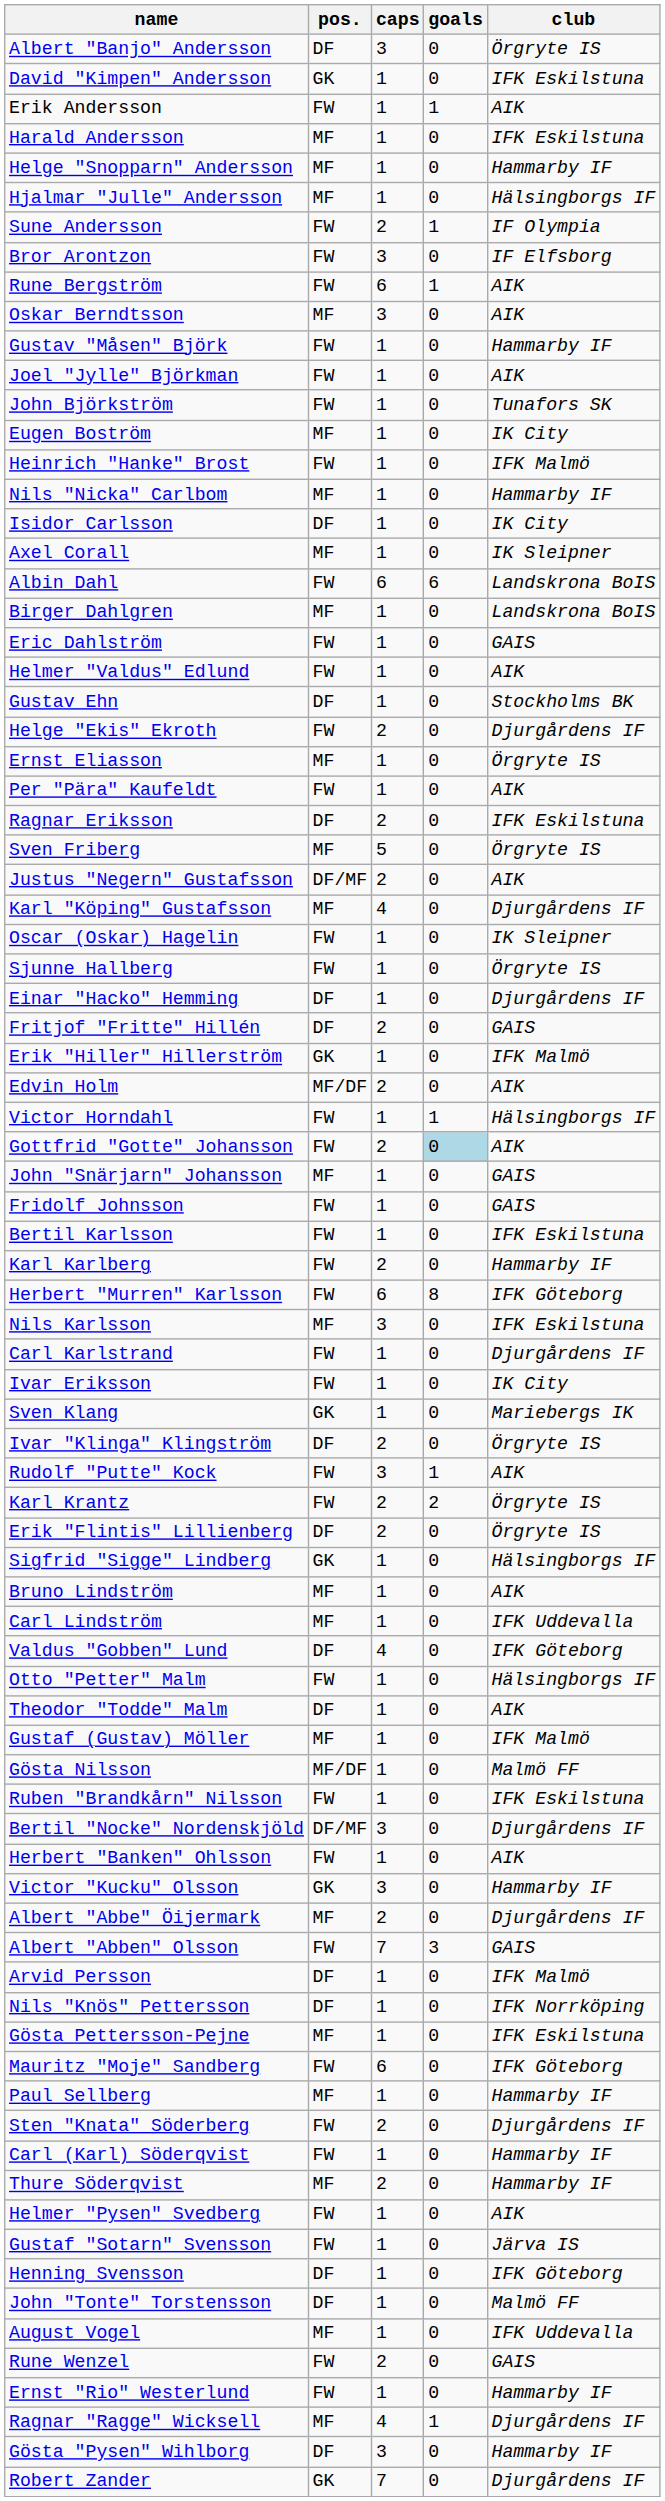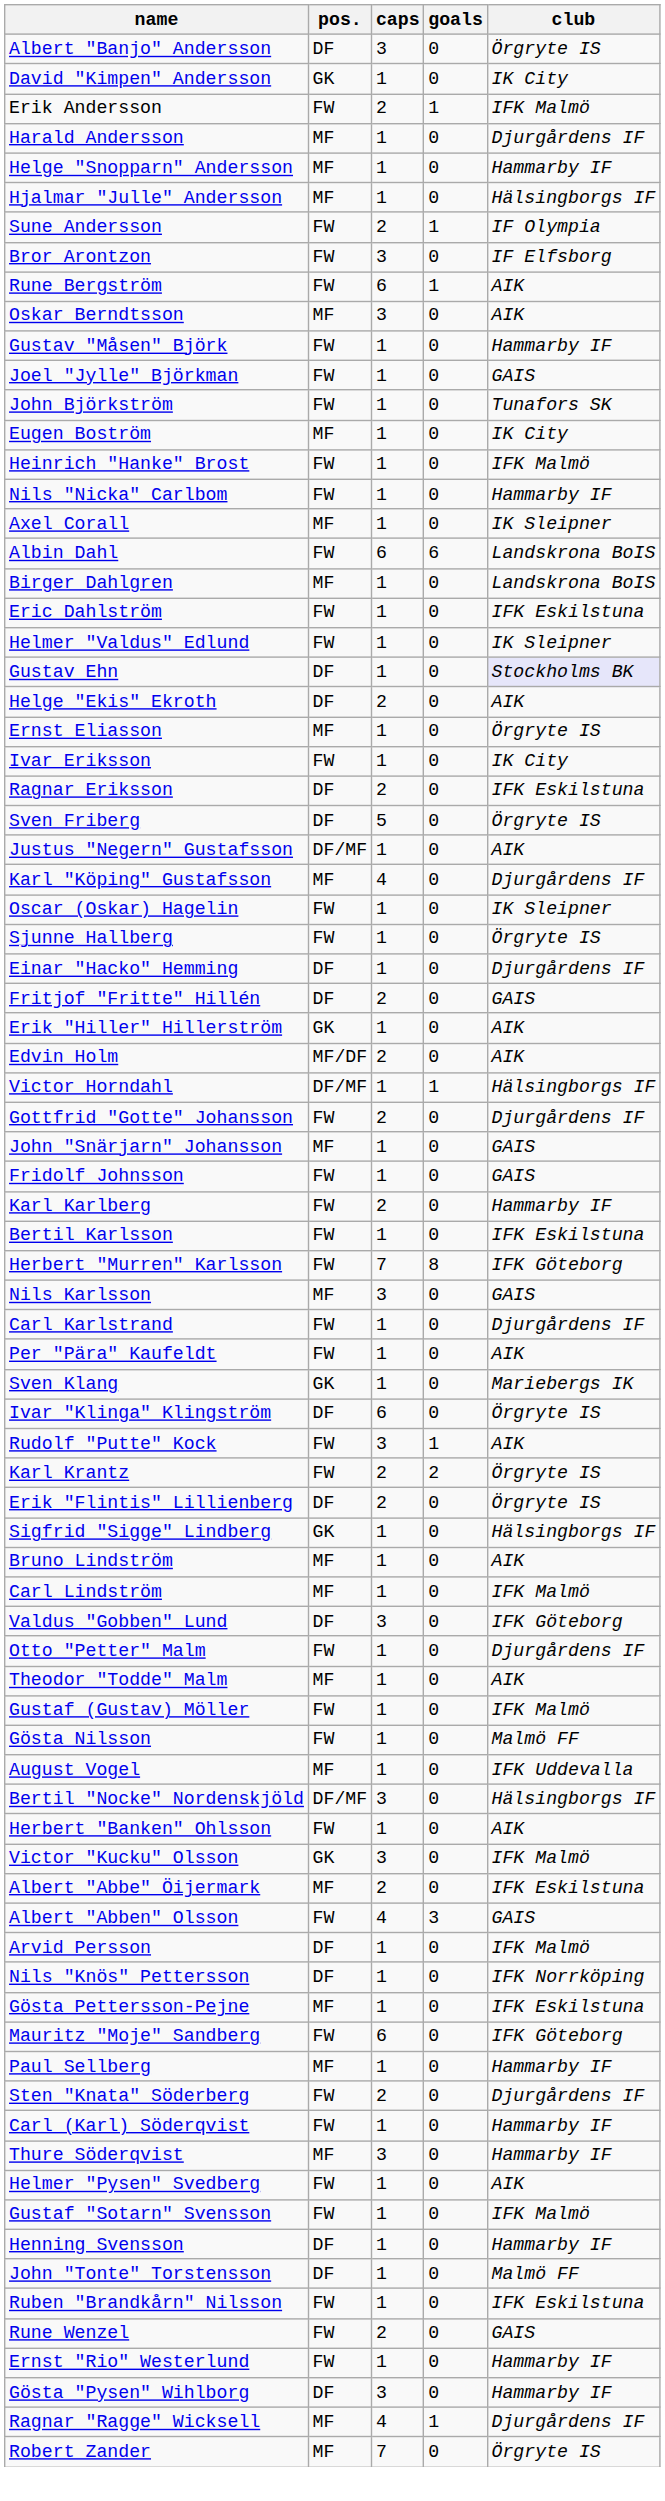David "Kimpen" Andersson | club: IFK Eskilstuna -> IK City
Erik Andersson | caps: 1 -> 2
Erik Andersson | club: AIK -> IFK Malmö
Harald Andersson | club: IFK Eskilstuna -> Djurgårdens IF
Joel "Jylle" Björkman | club: AIK -> GAIS
Nils "Nicka" Carlbom | pos.: MF -> FW
- row: Isidor Carlsson | DF | 1 | 0 | IK City
Eric Dahlström | club: GAIS -> IFK Eskilstuna
Helmer "Valdus" Edlund | club: AIK -> IK Sleipner
Gustav Ehn | club: no background -> lavender background
Helge "Ekis" Ekroth | pos.: FW -> DF
Helge "Ekis" Ekroth | club: Djurgårdens IF -> AIK
rows swapped: Ivar Eriksson <-> Per "Pära" Kaufeldt
Sven Friberg | pos.: MF -> DF
Justus "Negern" Gustafsson | caps: 2 -> 1
Erik "Hiller" Hillerström | club: IFK Malmö -> AIK
Victor Horndahl | pos.: FW -> DF/MF
Gottfrid "Gotte" Johansson | goals: lightblue background -> no background
Gottfrid "Gotte" Johansson | club: AIK -> Djurgårdens IF
rows swapped: Karl Karlberg <-> Bertil Karlsson
Herbert "Murren" Karlsson | caps: 6 -> 7
Nils Karlsson | club: IFK Eskilstuna -> GAIS
Ivar "Klinga" Klingström | caps: 2 -> 6
Carl Lindström | club: IFK Uddevalla -> IFK Malmö
Valdus "Gobben" Lund | caps: 4 -> 3
Otto "Petter" Malm | club: Hälsingborgs IF -> Djurgårdens IF
Theodor "Todde" Malm | pos.: DF -> MF
Gustaf (Gustav) Möller | pos.: MF -> FW
Gösta Nilsson | pos.: MF/DF -> FW
rows swapped: Ruben "Brandkårn" Nilsson <-> August Vogel
Bertil "Nocke" Nordenskjöld | club: Djurgårdens IF -> Hälsingborgs IF
Victor "Kucku" Olsson | club: Hammarby IF -> IFK Malmö
Albert "Abbe" Öijermark | club: Djurgårdens IF -> IFK Eskilstuna
Albert "Abben" Olsson | caps: 7 -> 4
Thure Söderqvist | caps: 2 -> 3
Gustaf "Sotarn" Svensson | club: Järva IS -> IFK Malmö
Henning Svensson | club: IFK Göteborg -> Hammarby IF
rows swapped: Ragnar "Ragge" Wicksell <-> Gösta "Pysen" Wihlborg
Robert Zander | pos.: GK -> MF
Robert Zander | club: Djurgårdens IF -> Örgryte IS
